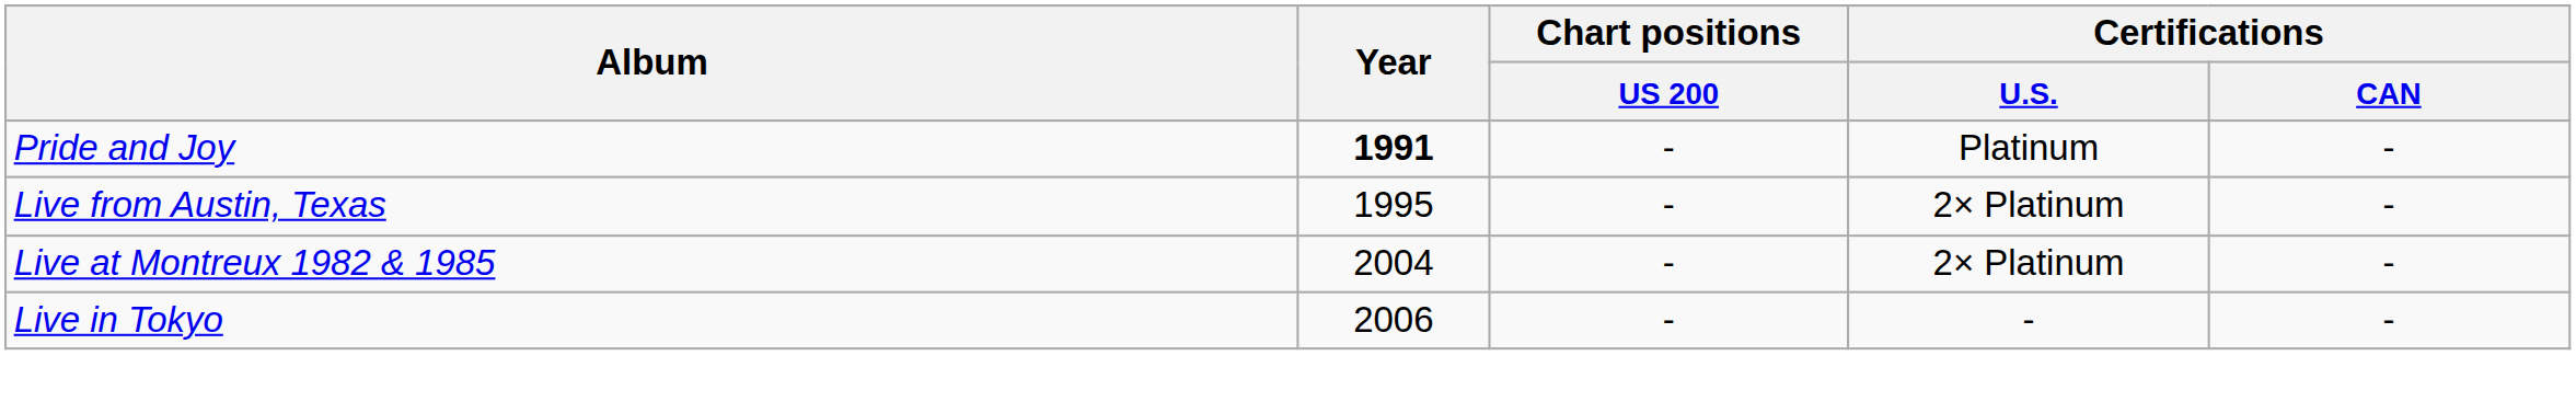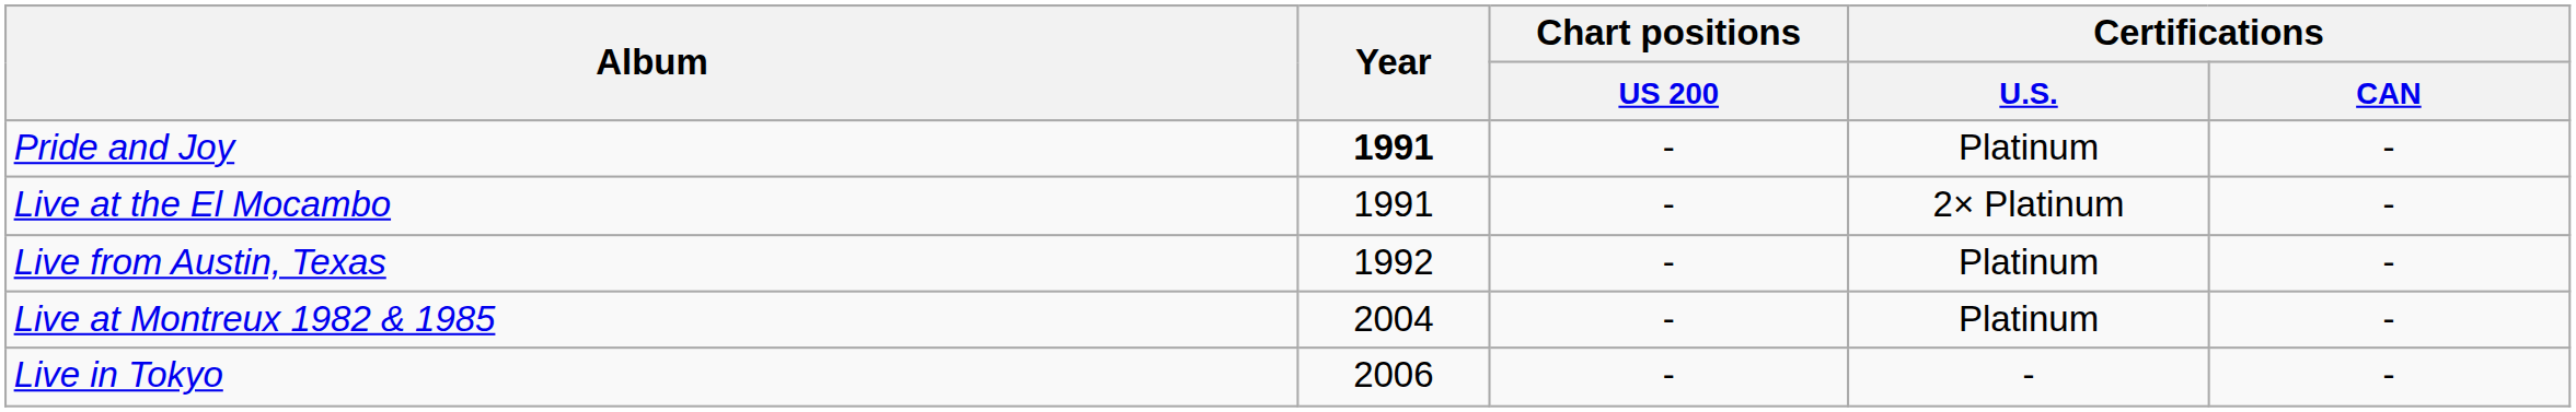+ row: Live at the El Mocambo | 1991 | - | 2× Platinum | -
Live from Austin, Texas | Year: 1995 -> 1992
Live from Austin, Texas | Certifications / U.S.: 2× Platinum -> Platinum
Live at Montreux 1982 & 1985 | Certifications / U.S.: 2× Platinum -> Platinum
